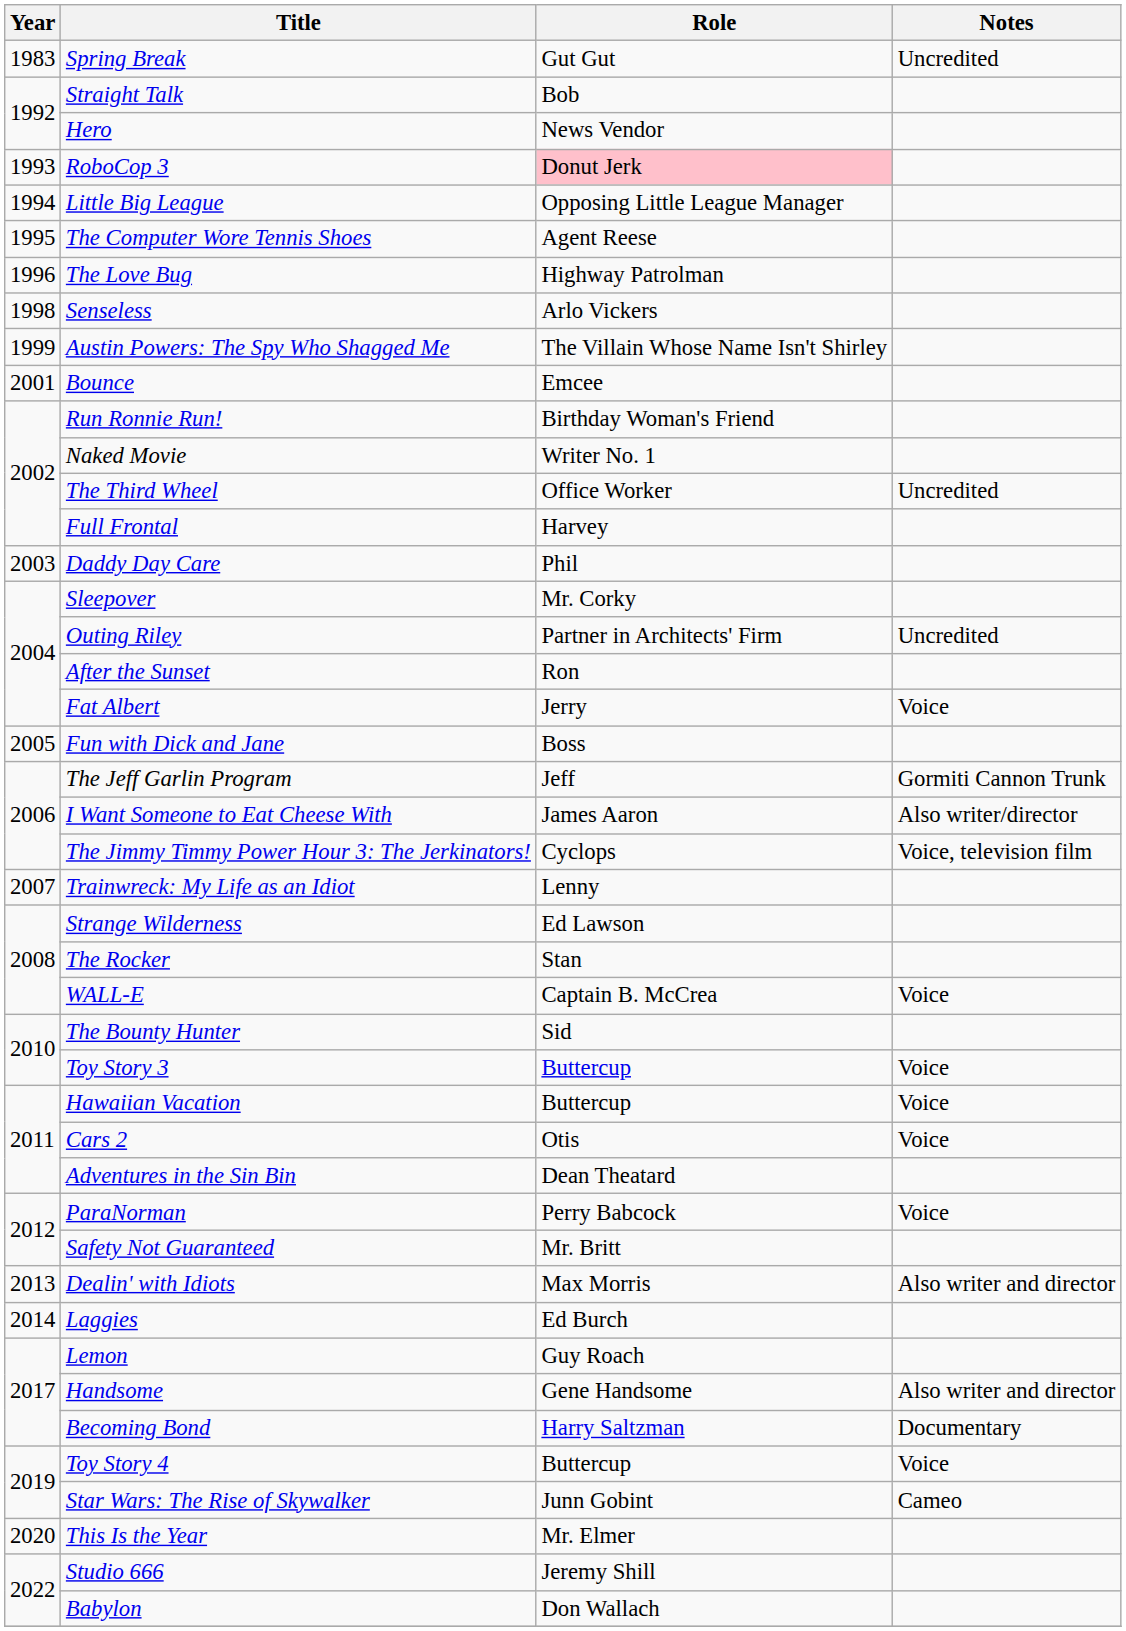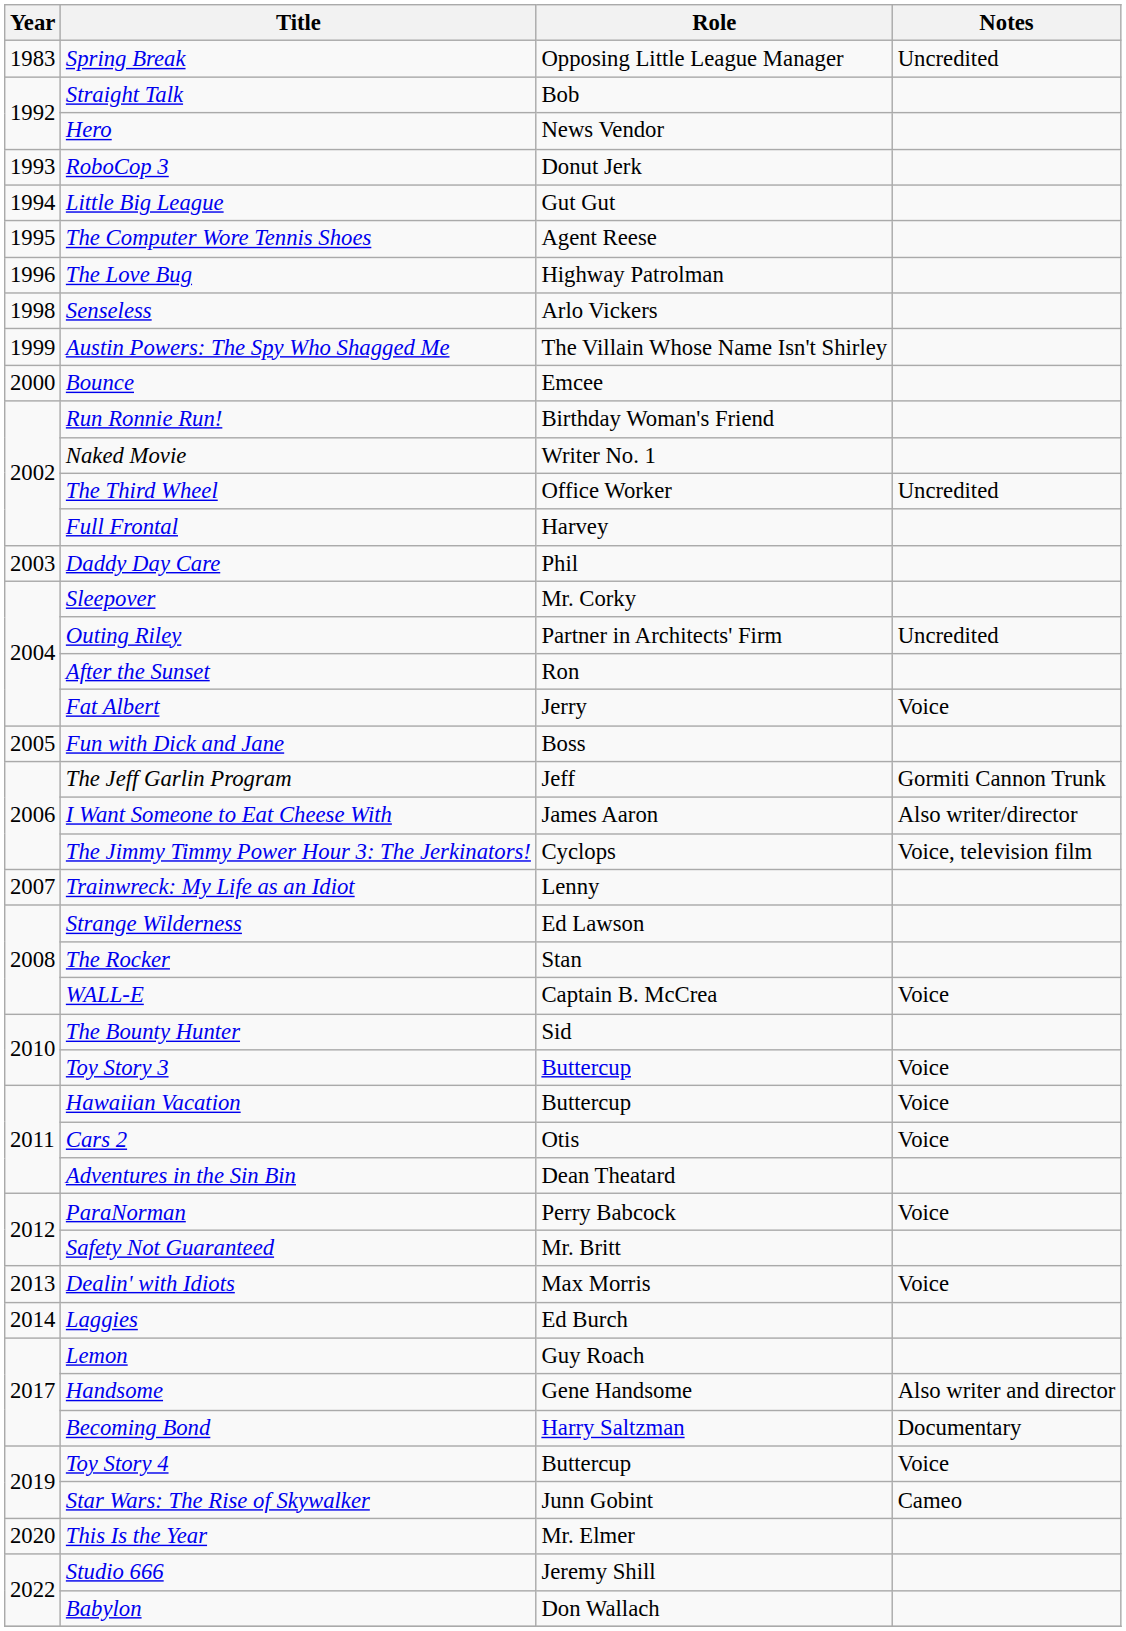Spring Break | Role: Gut Gut -> Opposing Little League Manager
RoboCop 3 | Role: pink background -> no background
Little Big League | Role: Opposing Little League Manager -> Gut Gut
Bounce | Year: 2001 -> 2000
Dealin' with Idiots | Notes: Also writer and director -> Voice
